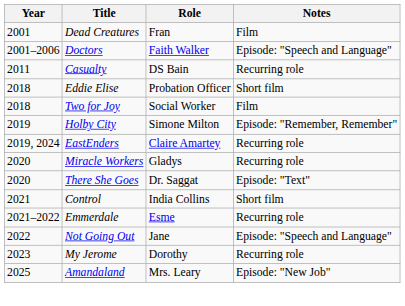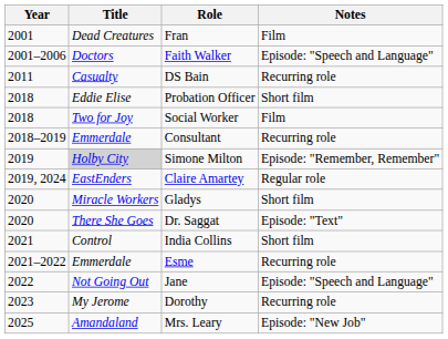+ row: 2018–2019 | Emmerdale | Consultant | Recurring role
Simone Milton | Title: no background -> lightgrey background
Claire Amartey | Notes: Recurring role -> Regular role
Gladys | Notes: Recurring role -> Short film
